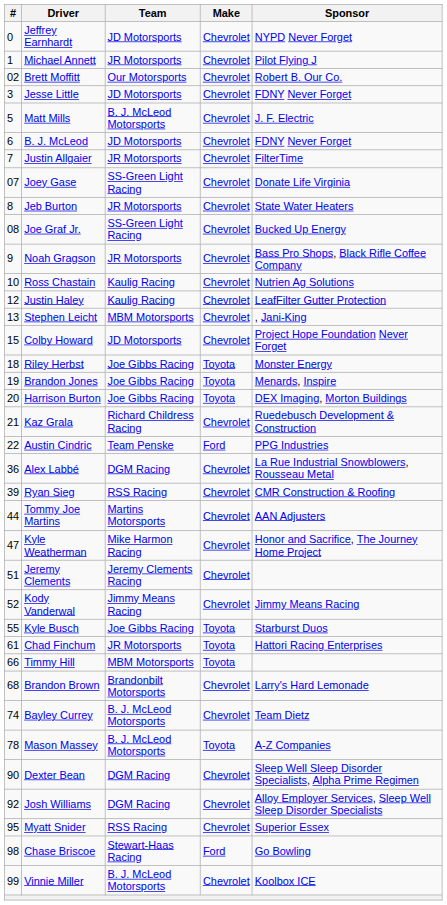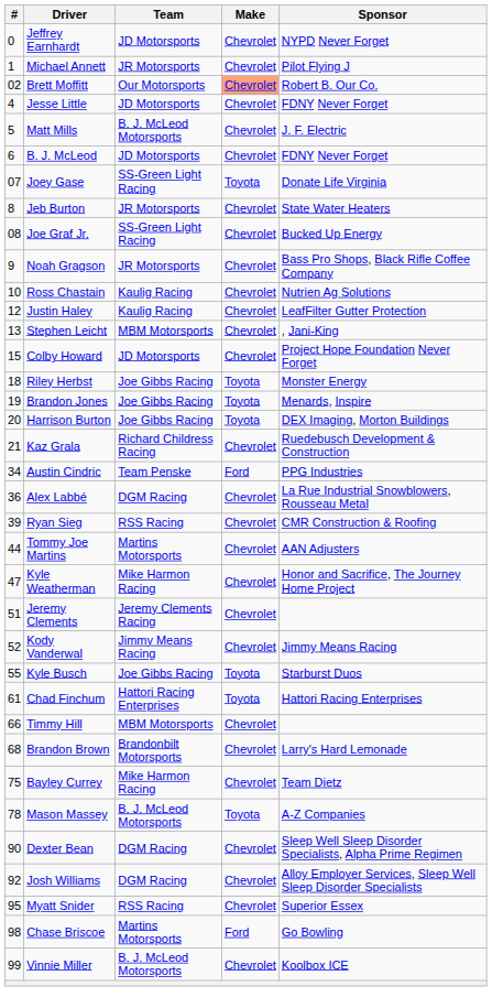Brett Moffitt | Make: no background -> lightsalmon background
Jesse Little | #: 3 -> 4
- row: 7 | Justin Allgaier | JR Motorsports | Chevrolet | FilterTime
Joey Gase | Make: Chevrolet -> Toyota
Austin Cindric | #: 22 -> 34
Chad Finchum | Team: JR Motorsports -> Hattori Racing Enterprises
Timmy Hill | Make: Toyota -> Chevrolet
Bayley Currey | #: 74 -> 75
Bayley Currey | Team: B. J. McLeod Motorsports -> Mike Harmon Racing
Chase Briscoe | Team: Stewart-Haas Racing -> Martins Motorsports
